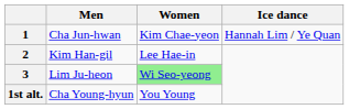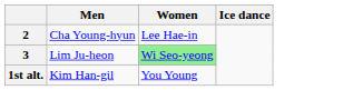- row: 1 | Cha Jun-hwan | Kim Chae-yeon | Hannah Lim / Ye Quan
2 | Men: Kim Han-gil -> Cha Young-hyun
1st alt. | Men: Cha Young-hyun -> Kim Han-gil
